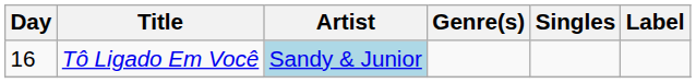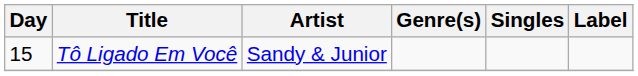Tô Ligado Em Você | Day: 16 -> 15
Tô Ligado Em Você | Artist: lightblue background -> no background
